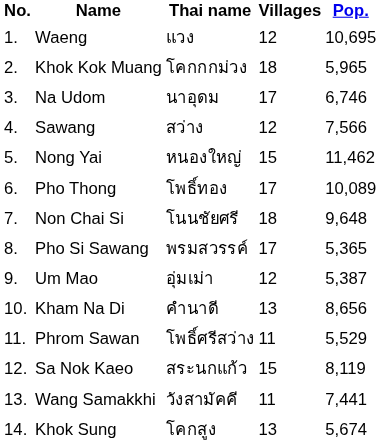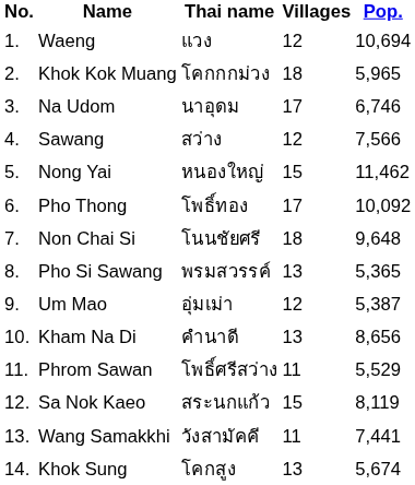Waeng | Pop.: 10,695 -> 10,694
Pho Thong | Pop.: 10,089 -> 10,092
Pho Si Sawang | Villages: 17 -> 13
